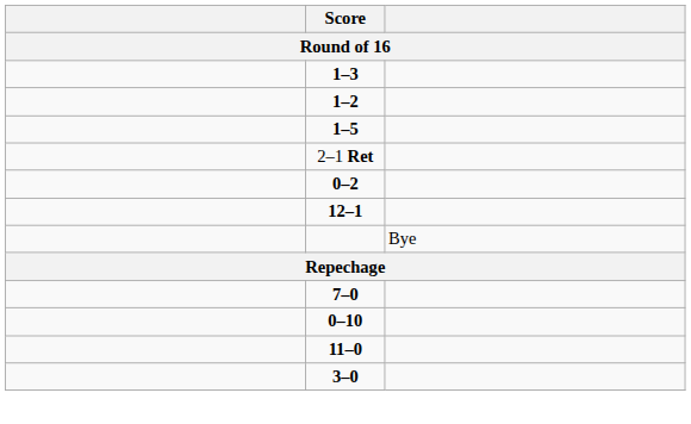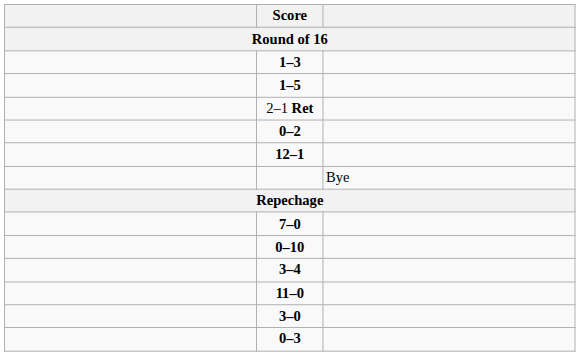- row: 1–2
+ row: 3–4
+ row: 0–3
